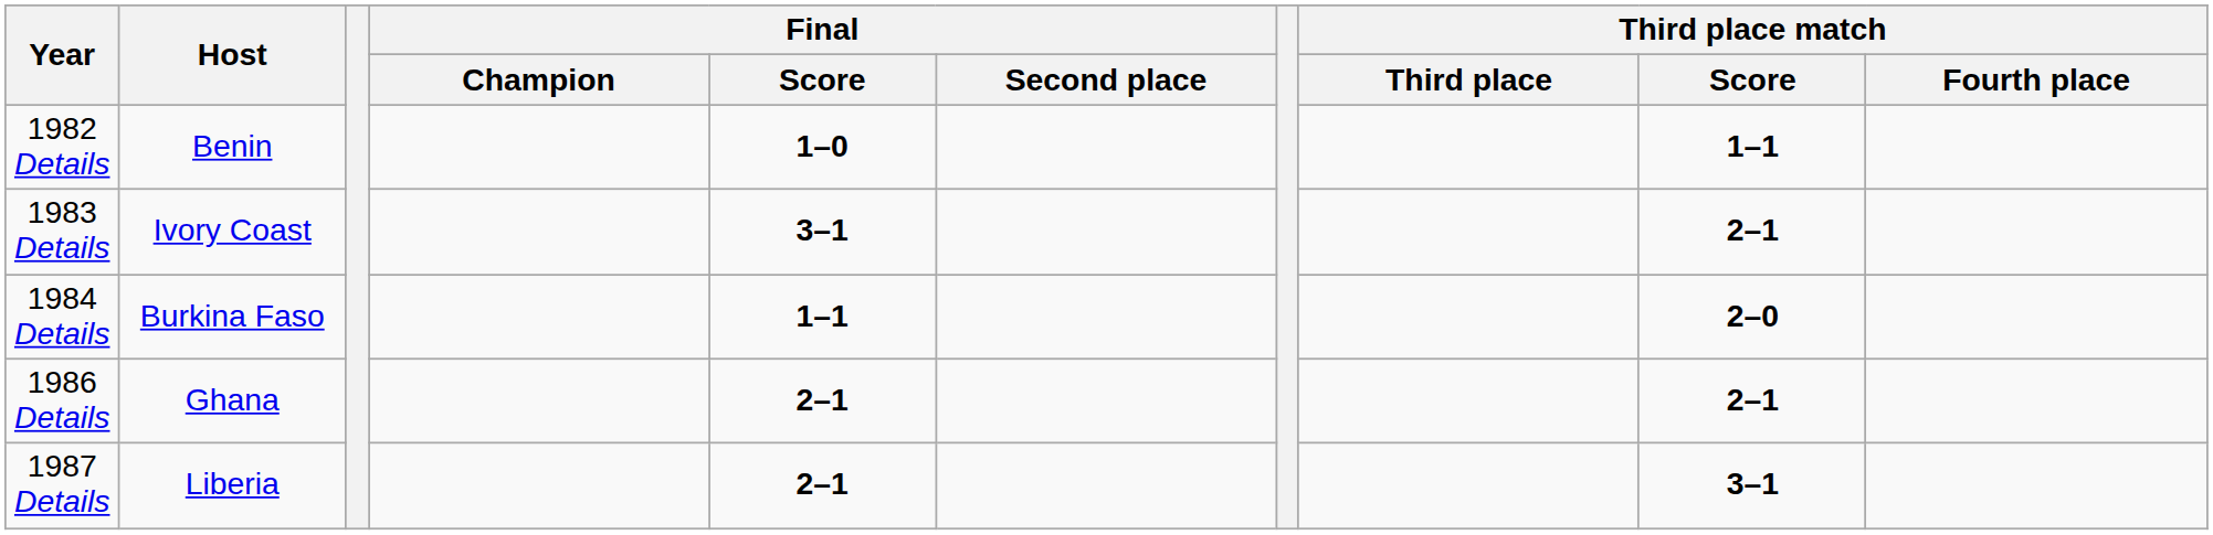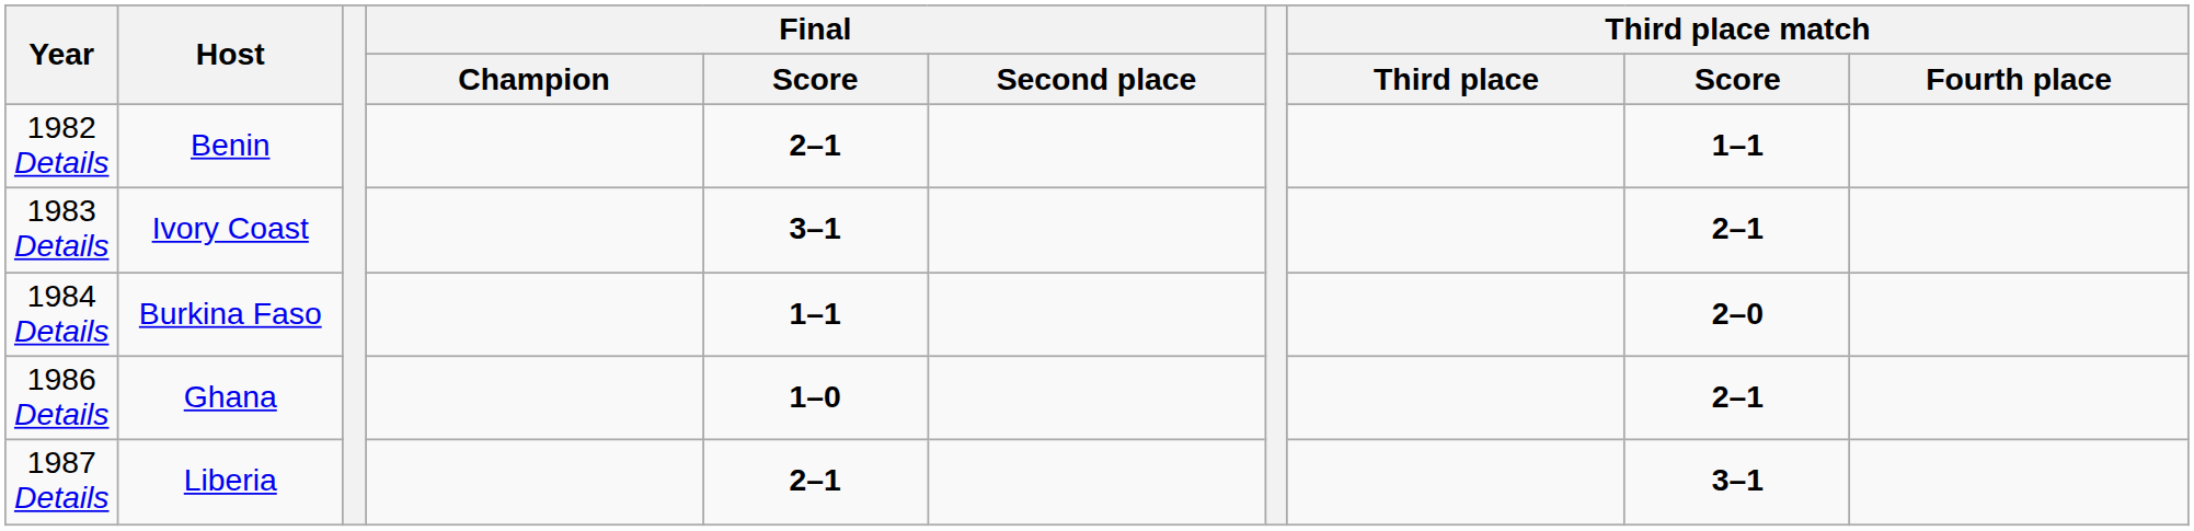1982 Details | Final / Score: 1–0 -> 2–1
1986 Details | Final / Score: 2–1 -> 1–0
